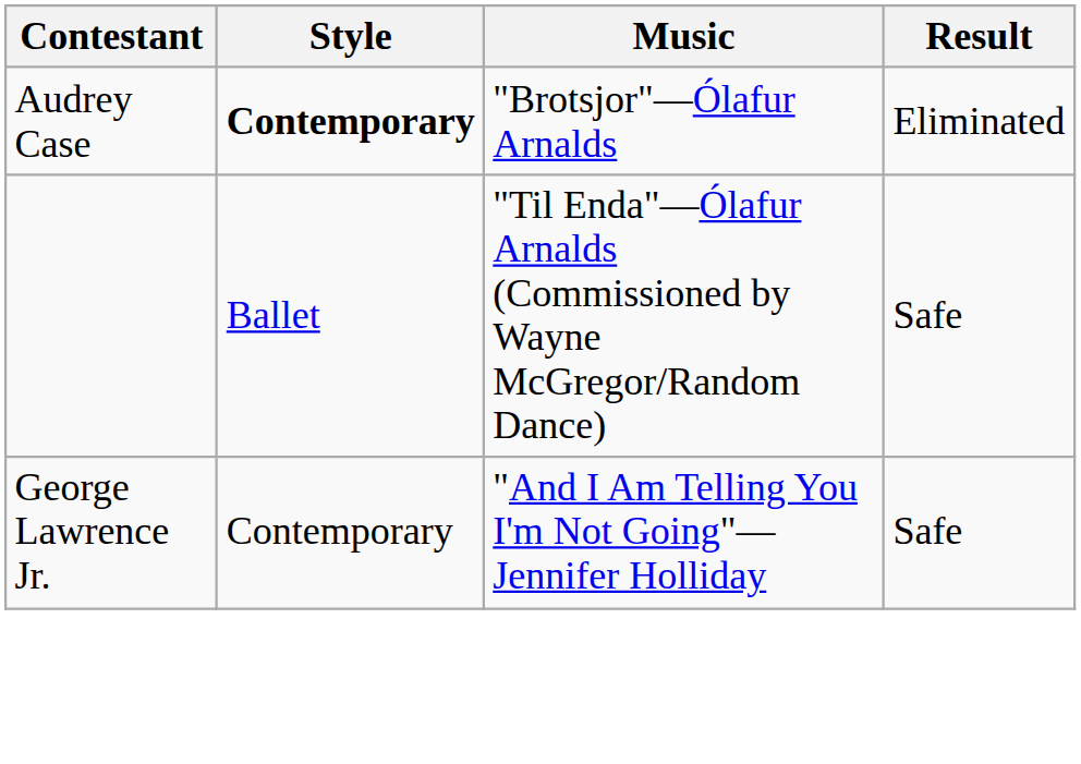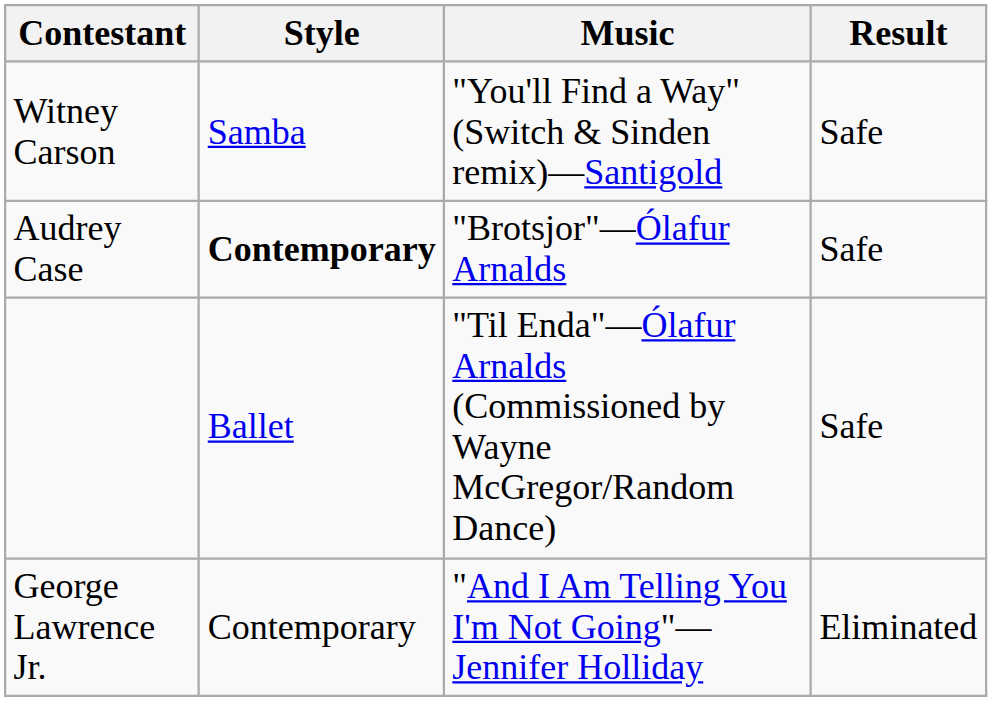+ row: Witney Carson | Samba | "You'll Find a Way" (Switch & Sinden remix)—Santigold | Safe
Audrey Case | Result: Eliminated -> Safe
George Lawrence Jr. | Result: Safe -> Eliminated
